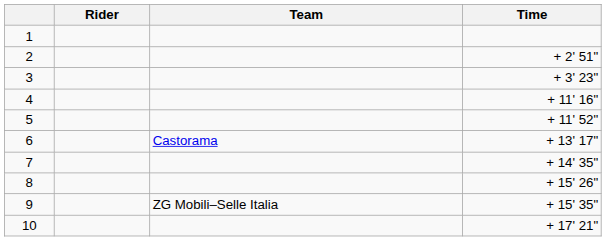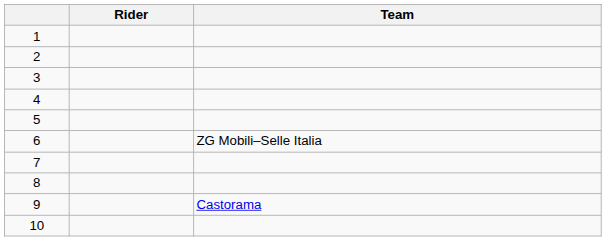- column: Time | + 2' 51" | + 3' 23" | + 11' 16" | + 11' 52" | + 13' 17" | + 14' 35" | + 15' 26" | + 15' 35" | + 17' 21"
6 | Team: Castorama -> ZG Mobili–Selle Italia
9 | Team: ZG Mobili–Selle Italia -> Castorama
